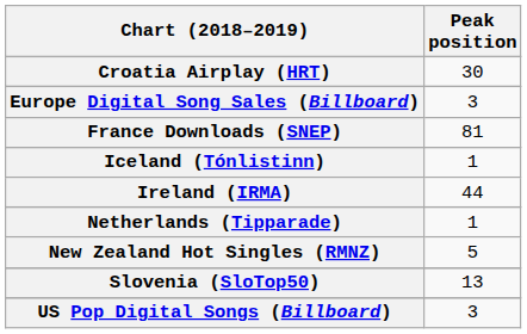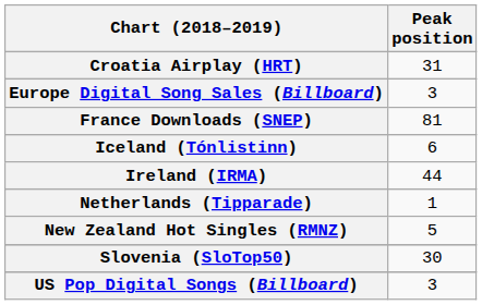Croatia Airplay (HRT) | Peak position: 30 -> 31
Iceland (Tónlistinn) | Peak position: 1 -> 6
Slovenia (SloTop50) | Peak position: 13 -> 30
